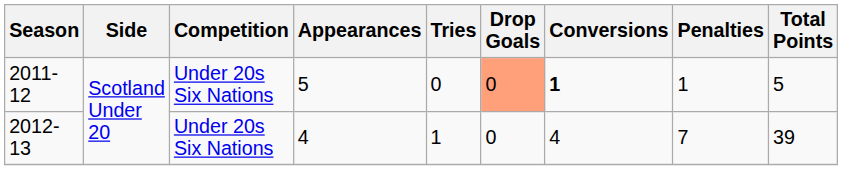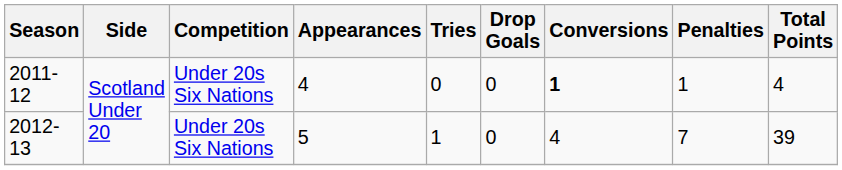2011-12 | Appearances: 5 -> 4
2011-12 | Drop Goals: lightsalmon background -> no background
2011-12 | Total Points: 5 -> 4
2012-13 | Appearances: 4 -> 5
